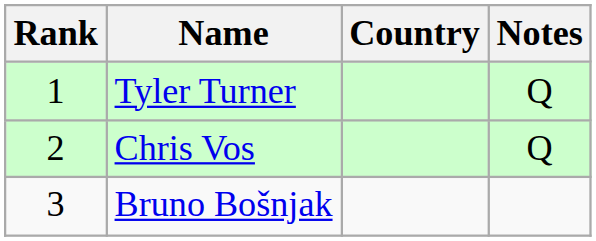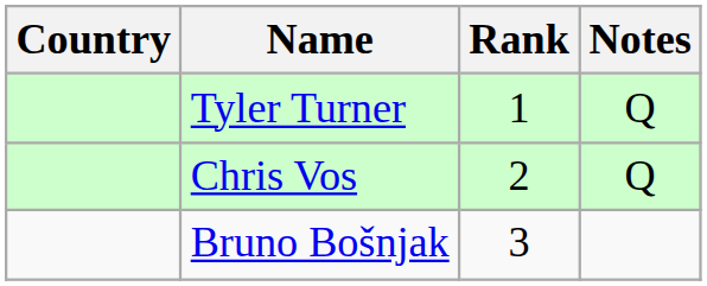columns swapped: Rank <-> Country
